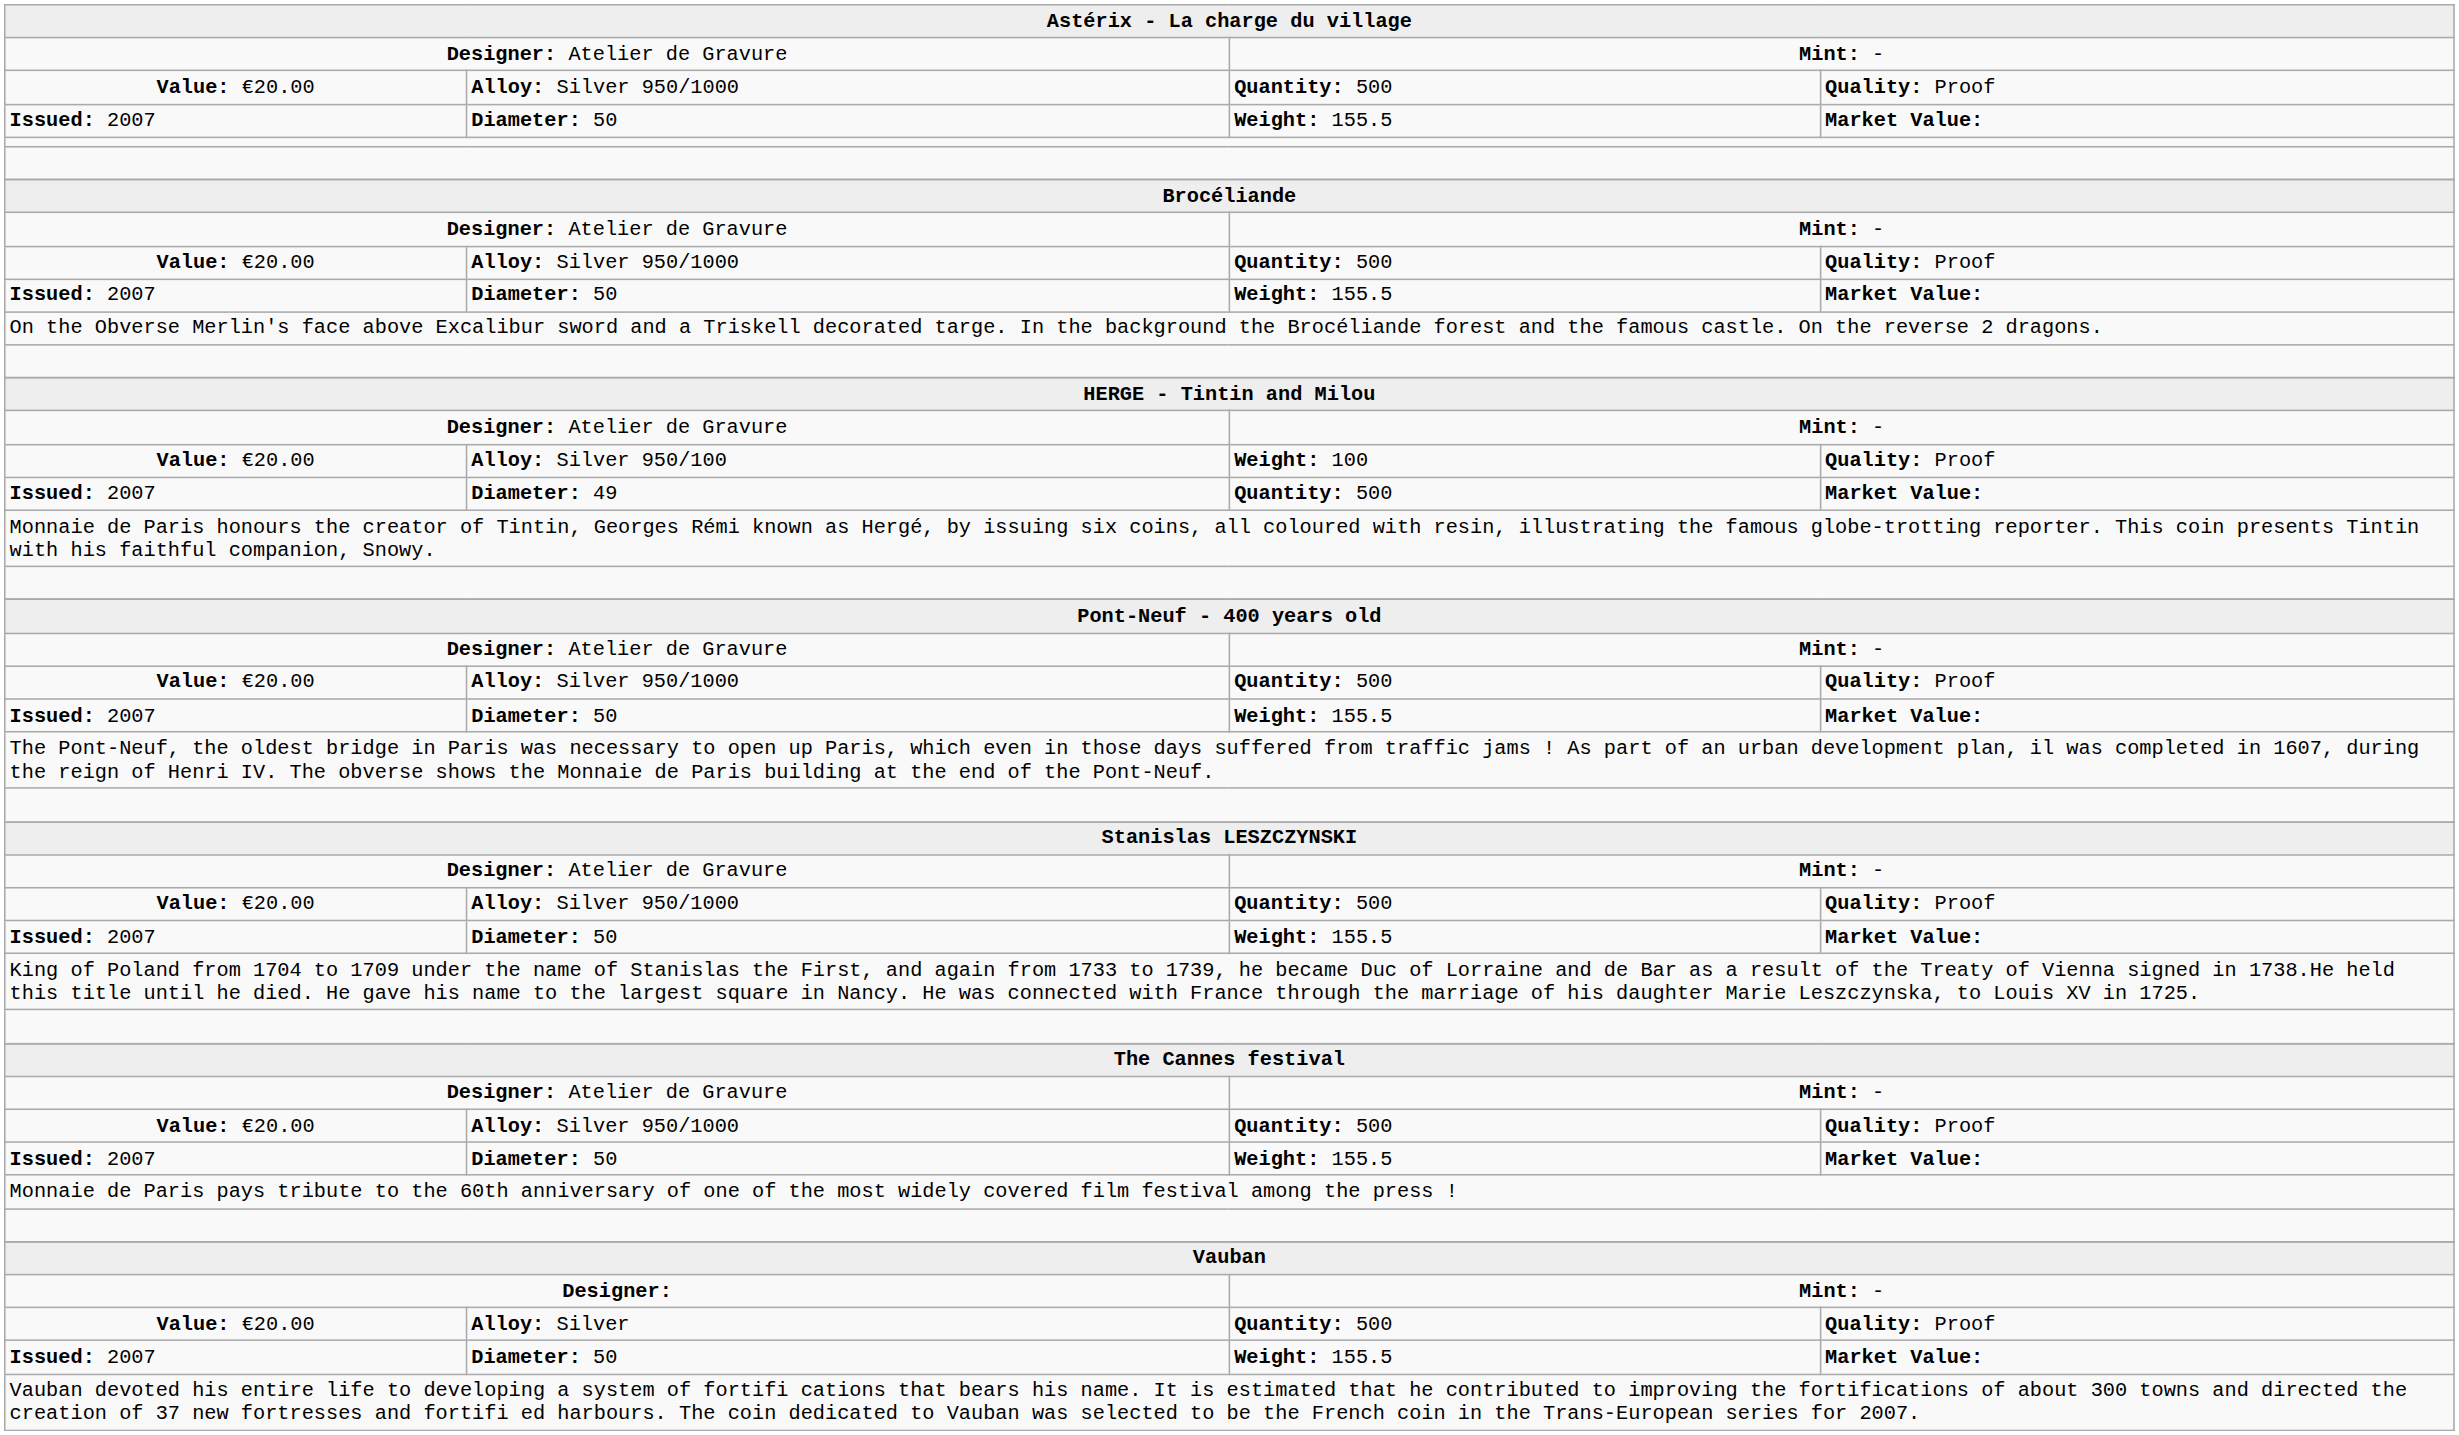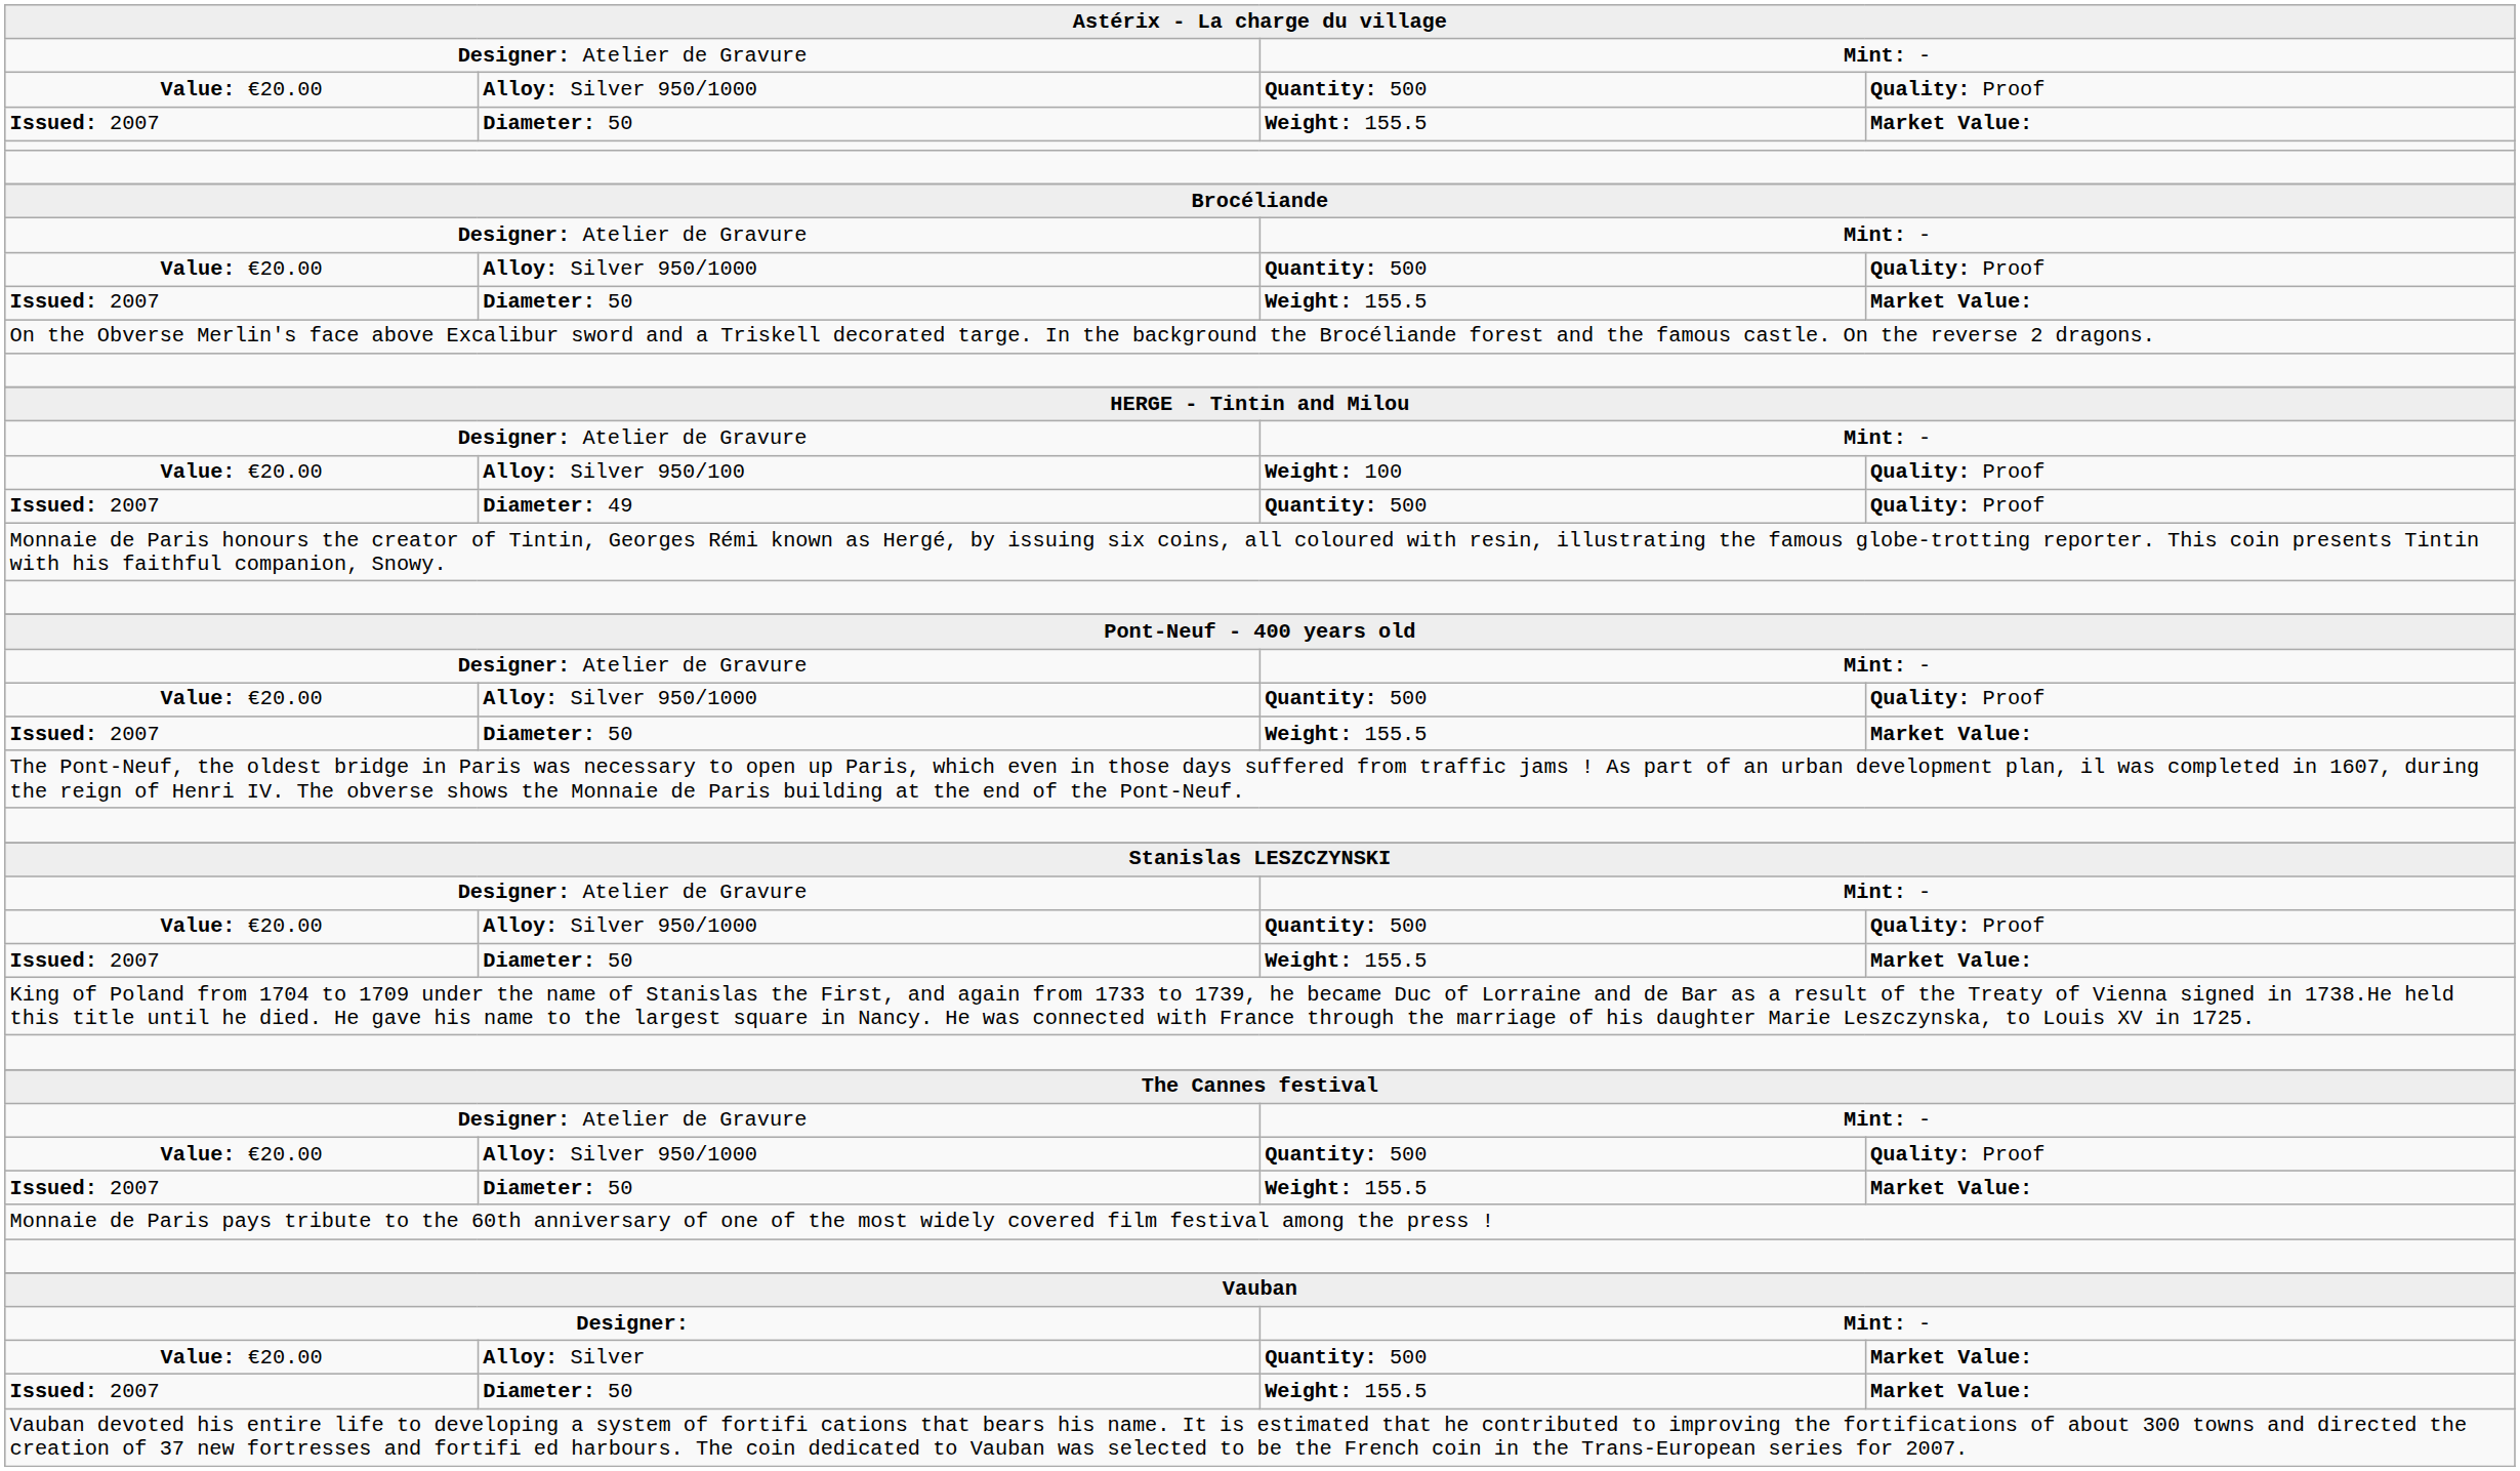Diameter: 49 | column 4: Market Value: -> Quality: Proof
Alloy: Silver | column 4: Quality: Proof -> Market Value:
